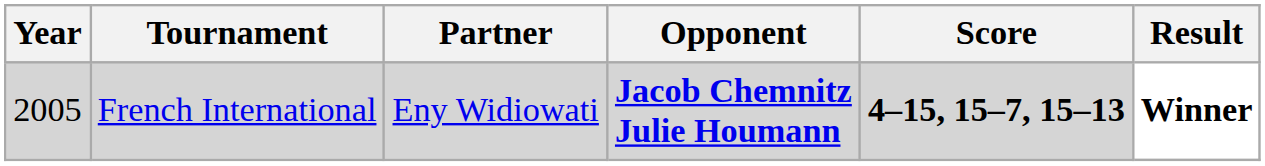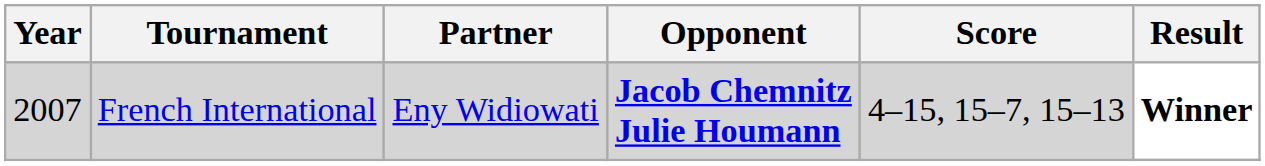French International | Year: 2005 -> 2007
French International | Score: bold -> normal
